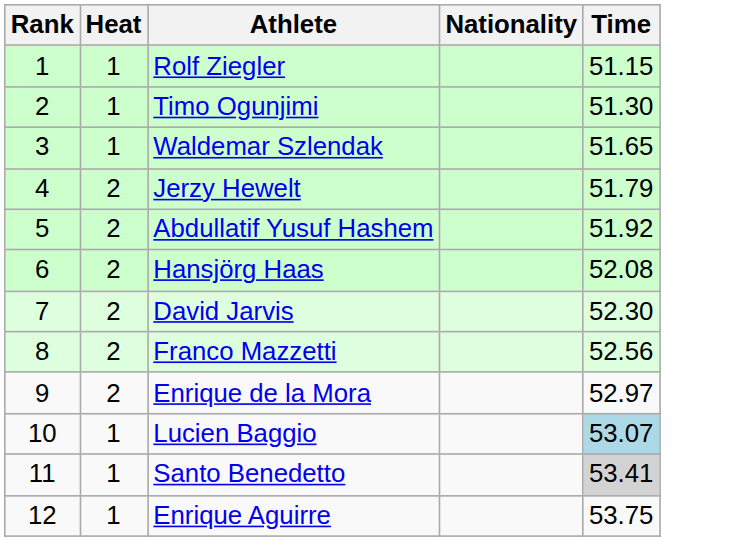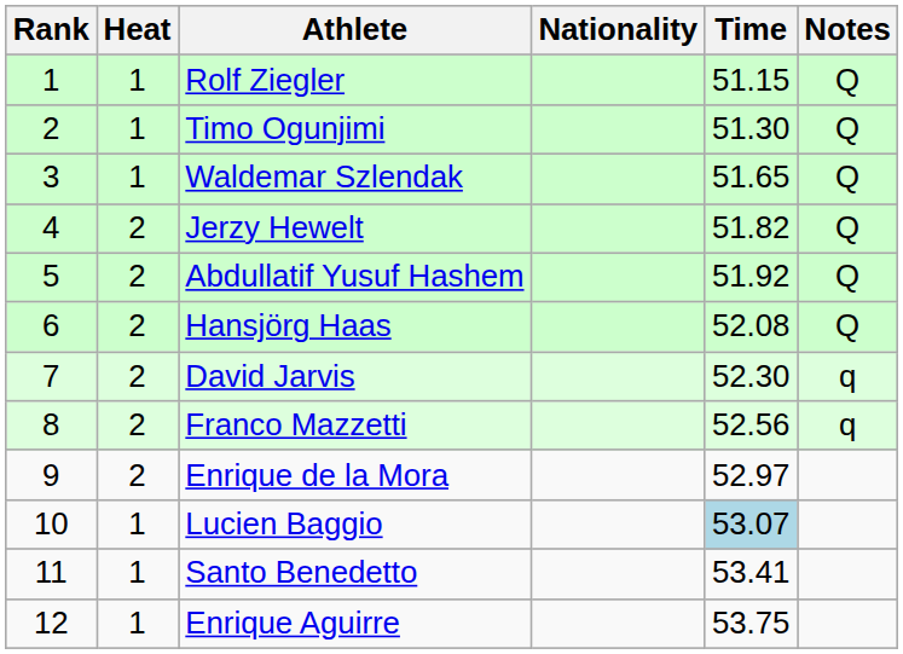+ column: Notes | Q | Q | Q | Q | Q | Q | q | q
Jerzy Hewelt | Time: 51.79 -> 51.82
Santo Benedetto | Time: lightgrey background -> no background
